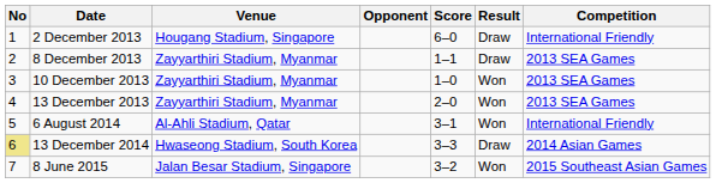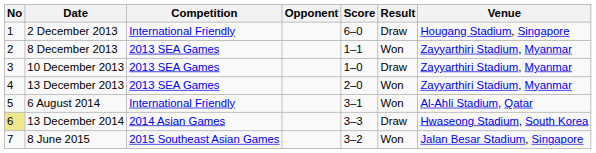columns swapped: Venue <-> Competition
8 December 2013 | Result: Draw -> Won
10 December 2013 | Result: Won -> Draw
